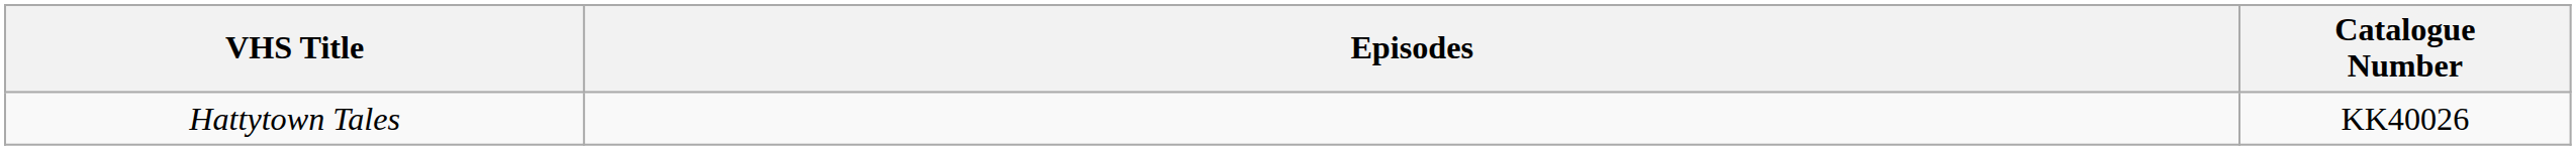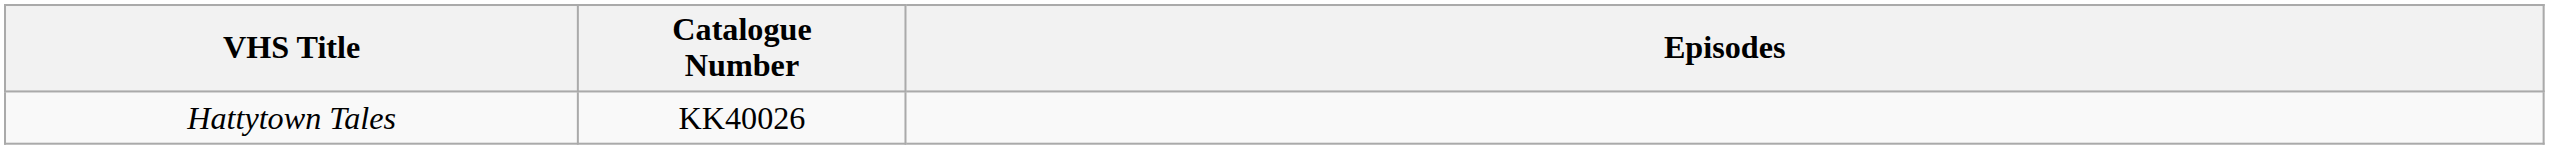columns swapped: Catalogue Number <-> Episodes
